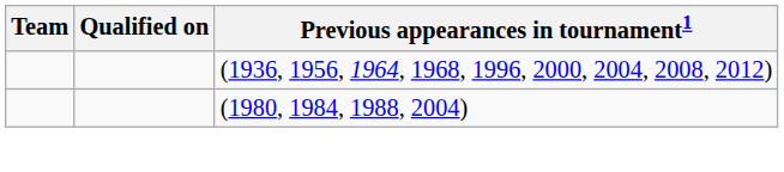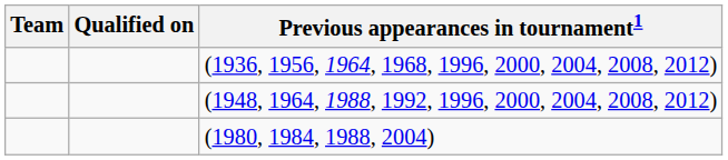+ row: (1948, 1964, 1988, 1992, 1996, 2000, 2004, 2008, 2012)
